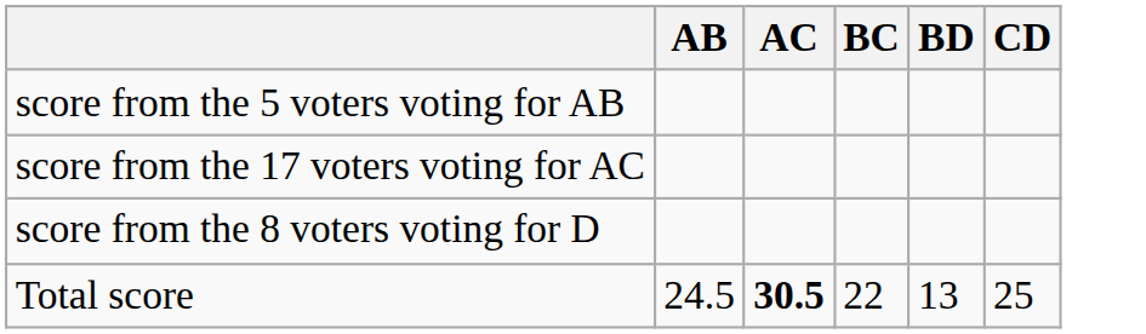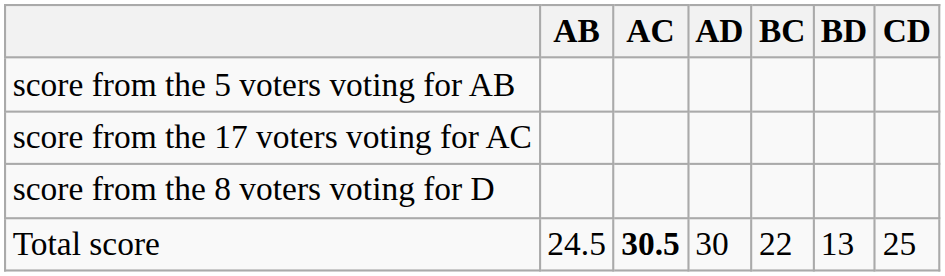+ column: AD | 30
